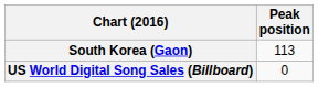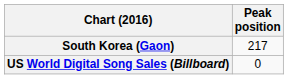South Korea (Gaon) | Peak position: 113 -> 217
